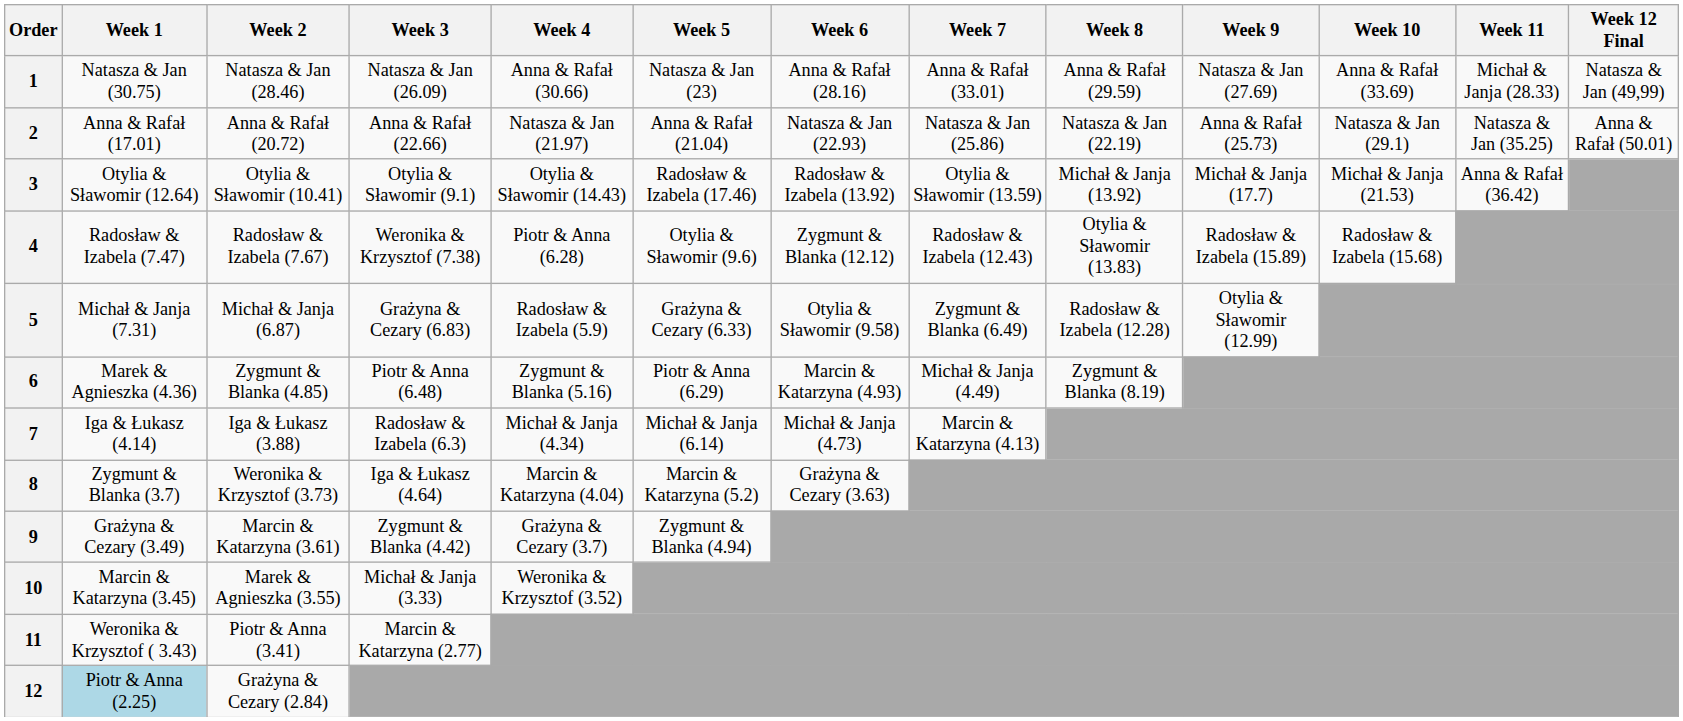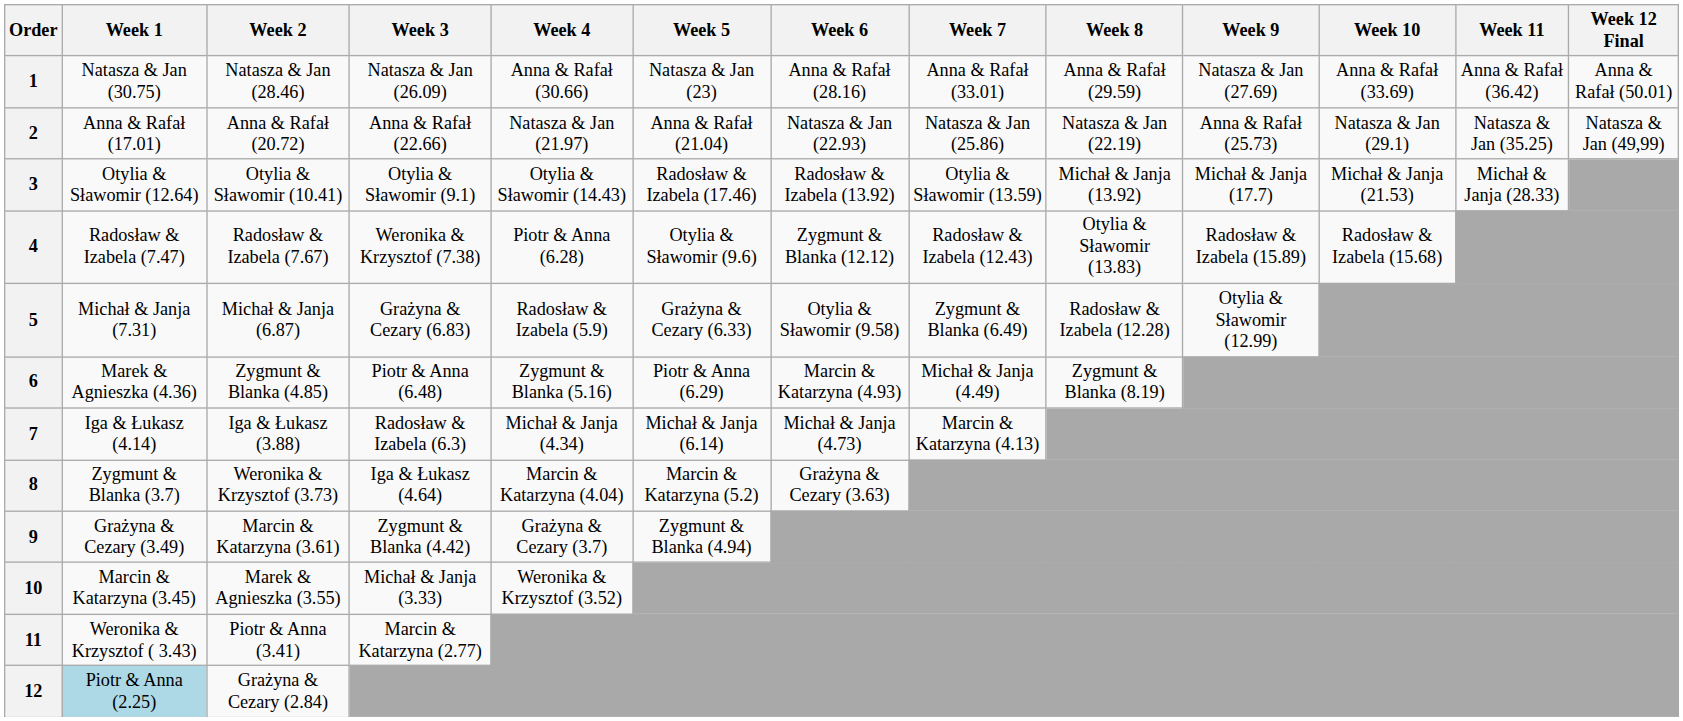1 | Week 11: Michał & Janja (28.33) -> Anna & Rafał (36.42)
1 | Week 12 Final: Natasza & Jan (49,99) -> Anna & Rafał (50.01)
2 | Week 12 Final: Anna & Rafał (50.01) -> Natasza & Jan (49,99)
3 | Week 11: Anna & Rafał (36.42) -> Michał & Janja (28.33)
